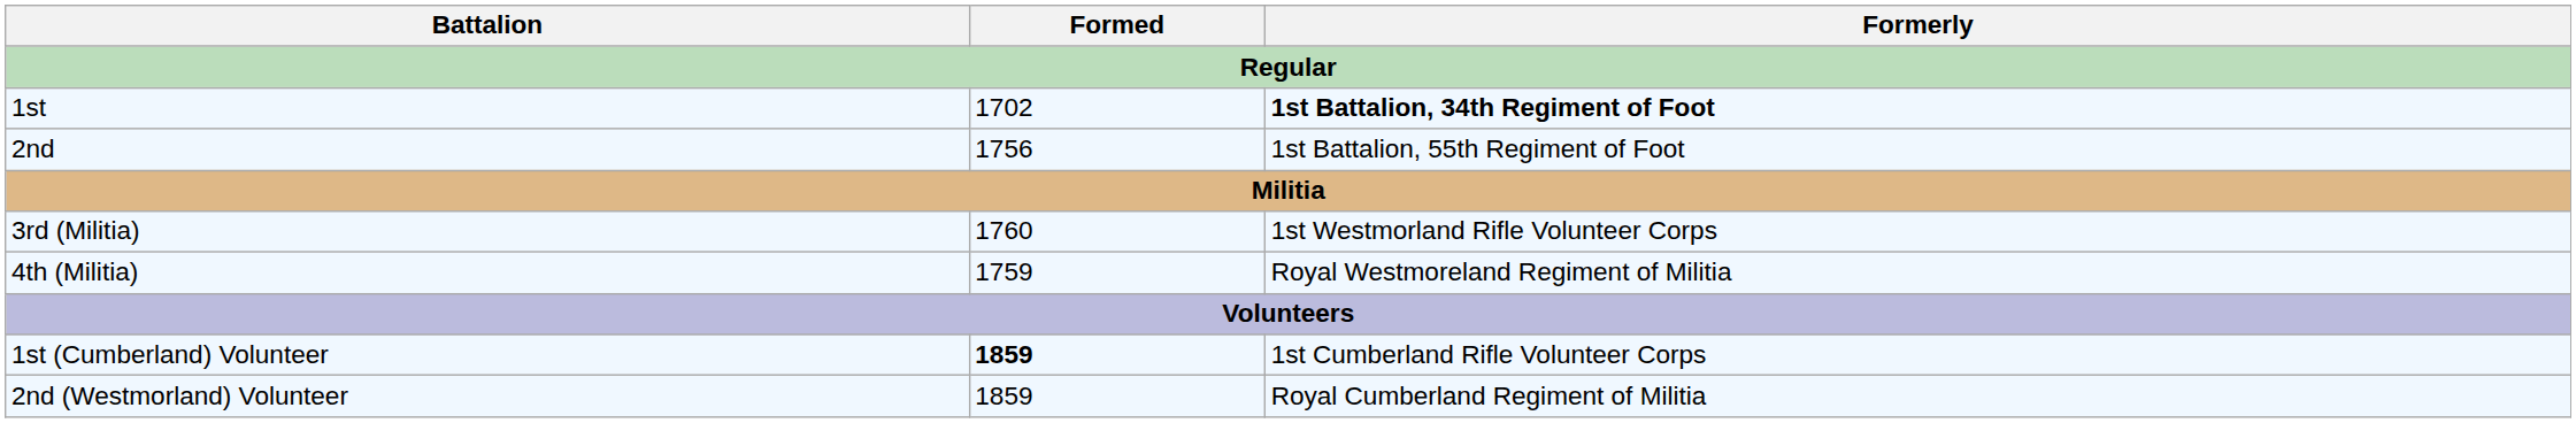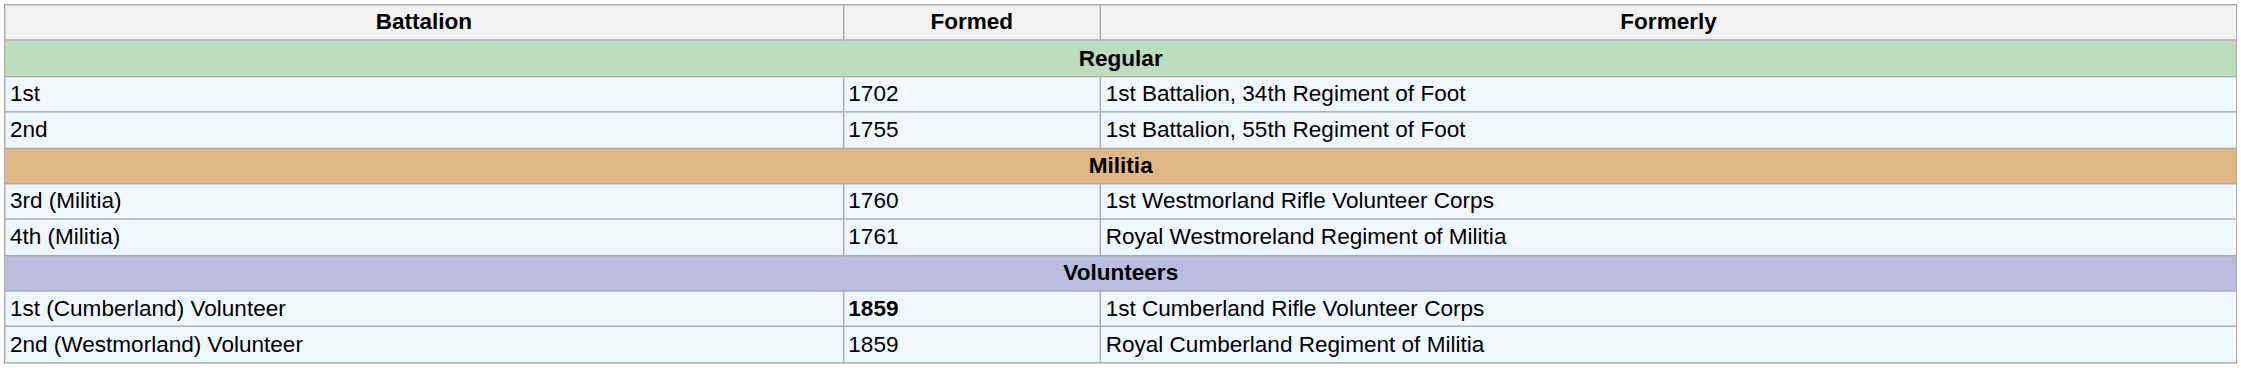1st | Formerly: bold -> normal
2nd | Formed: 1756 -> 1755
4th (Militia) | Formed: 1759 -> 1761
